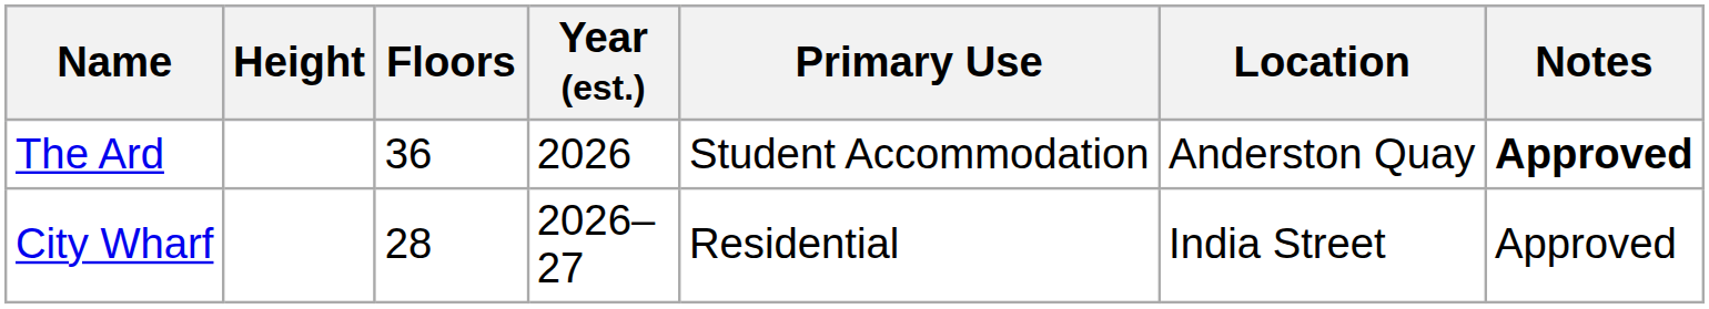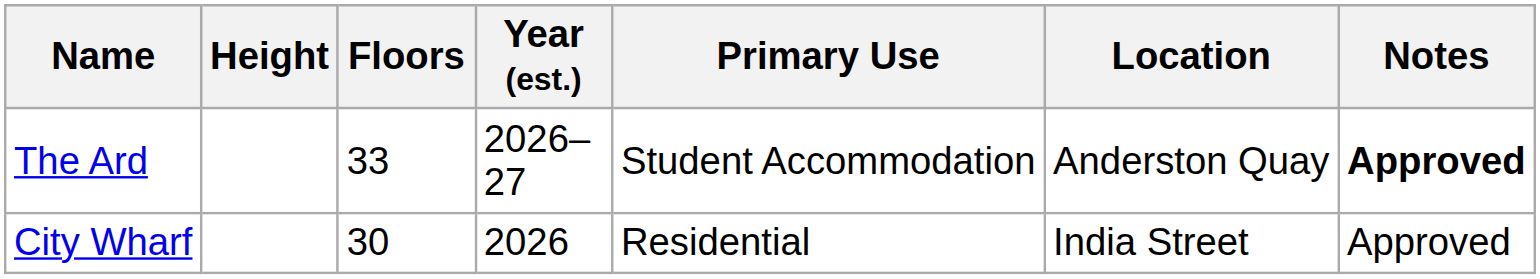The Ard | Floors: 36 -> 33
The Ard | Year (est.): 2026 -> 2026–27
City Wharf | Floors: 28 -> 30
City Wharf | Year (est.): 2026–27 -> 2026
